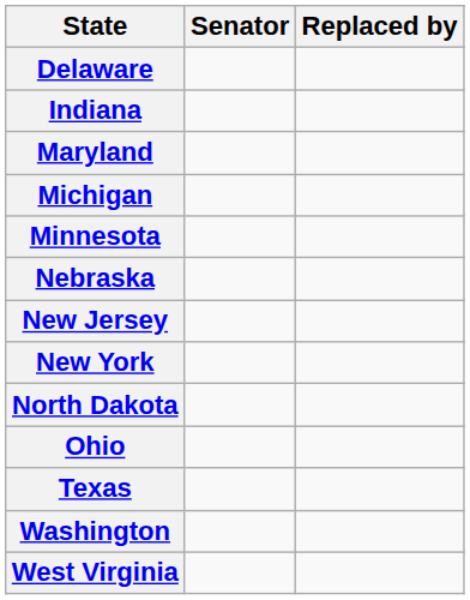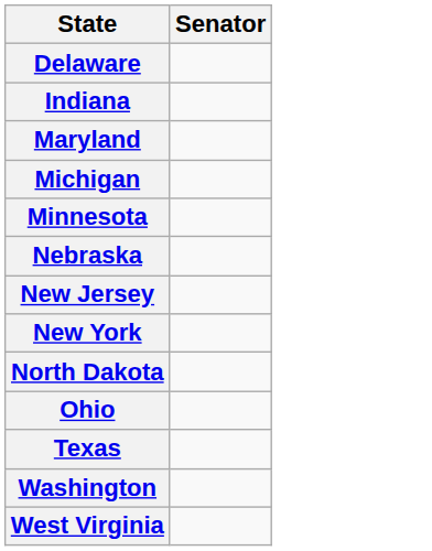- column: Replaced by
